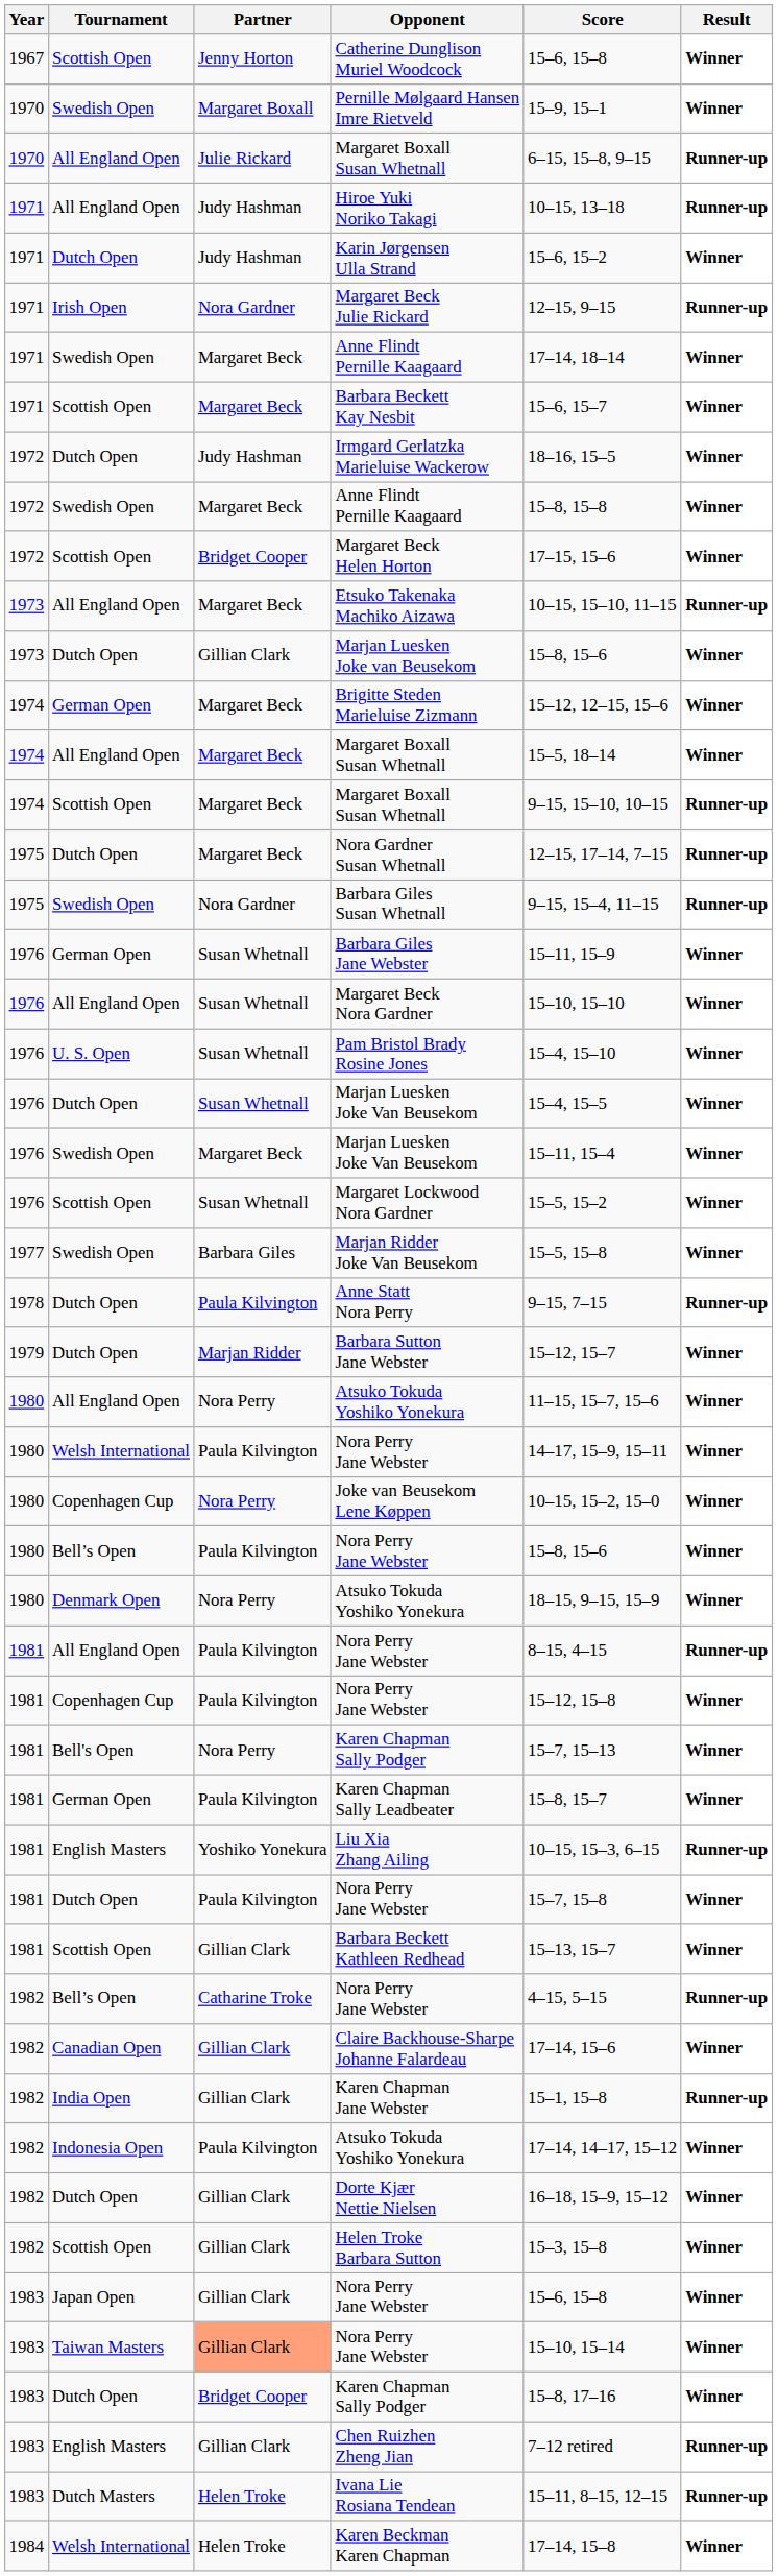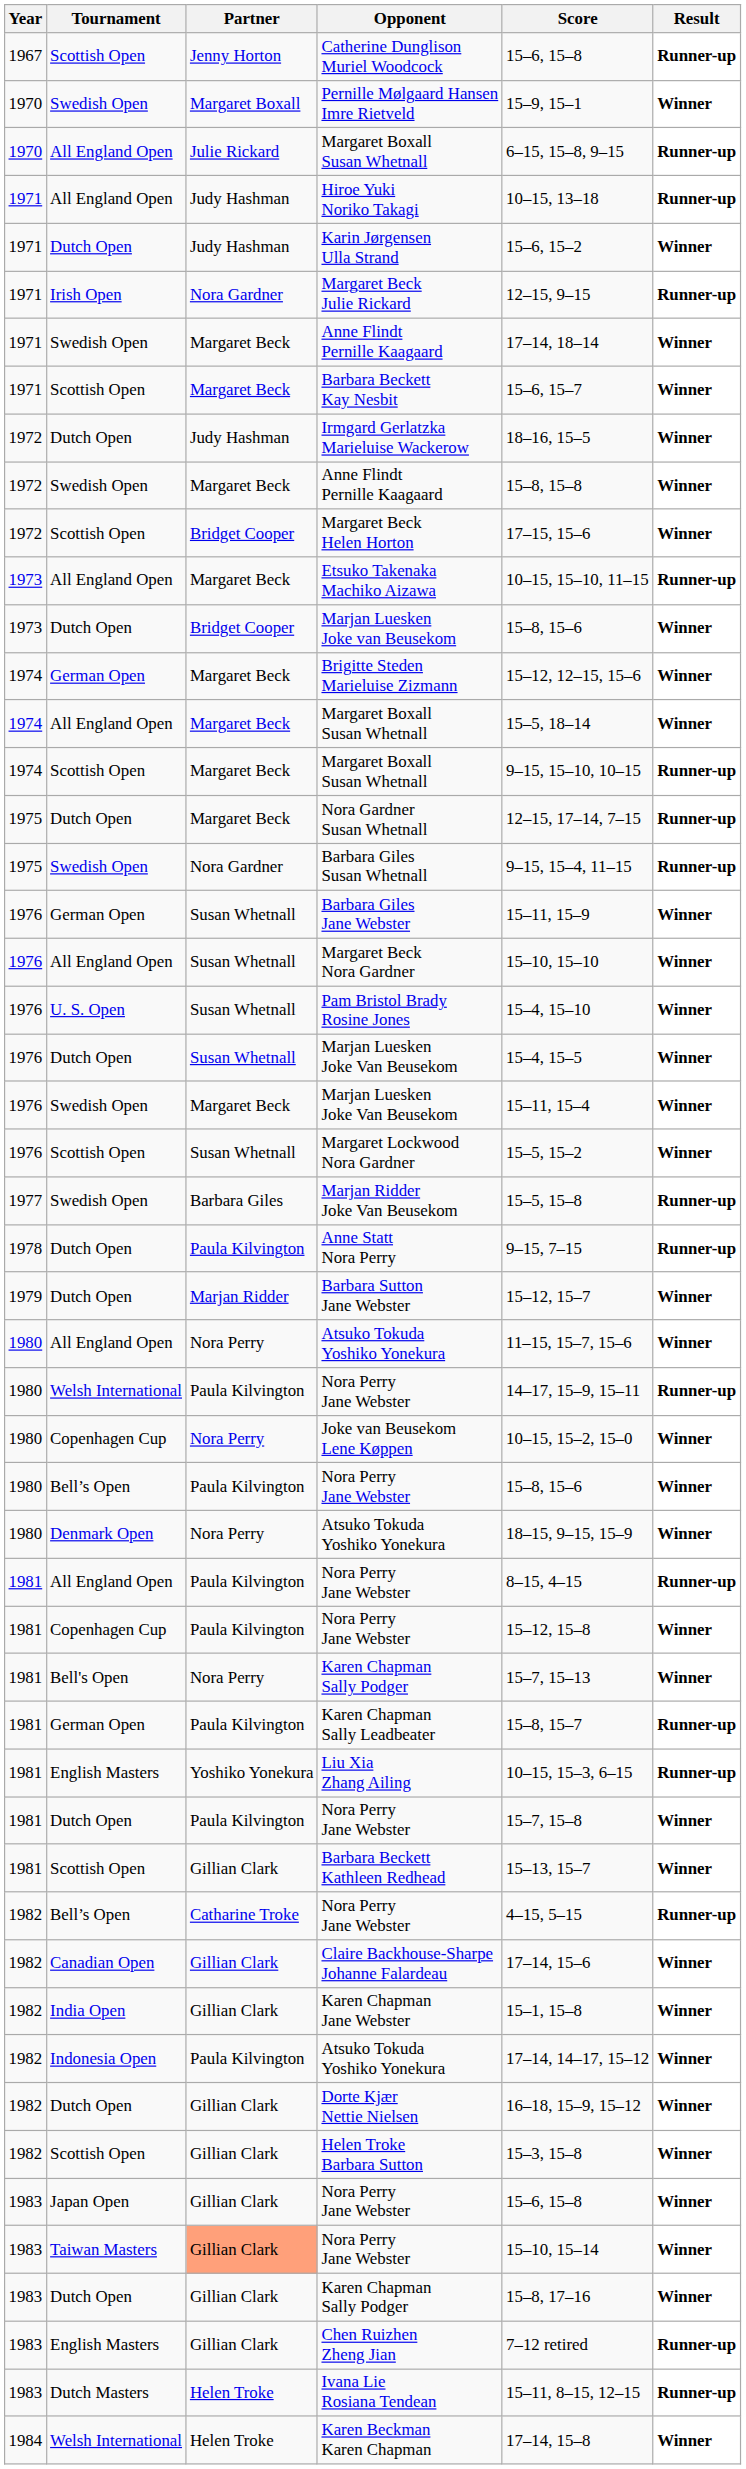Catherine Dunglison Muriel Woodcock | Result: Winner -> Runner-up
Marjan Luesken Joke van Beusekom | Partner: Gillian Clark -> Bridget Cooper
Marjan Ridder Joke Van Beusekom | Result: Winner -> Runner-up
Welsh International / Nora Perry Jane Webster | Result: Winner -> Runner-up
Karen Chapman Sally Leadbeater | Result: Winner -> Runner-up
Karen Chapman Jane Webster | Result: Runner-up -> Winner
Dutch Open / Karen Chapman Sally Podger | Partner: Bridget Cooper -> Gillian Clark
